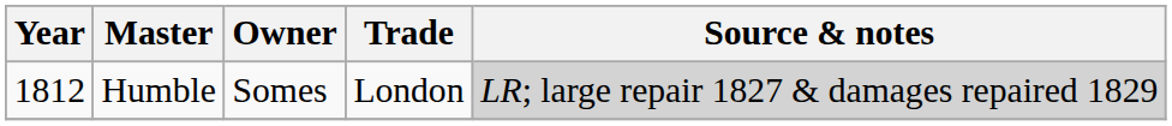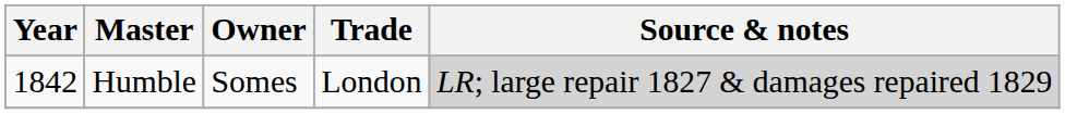Humble | Year: 1812 -> 1842
